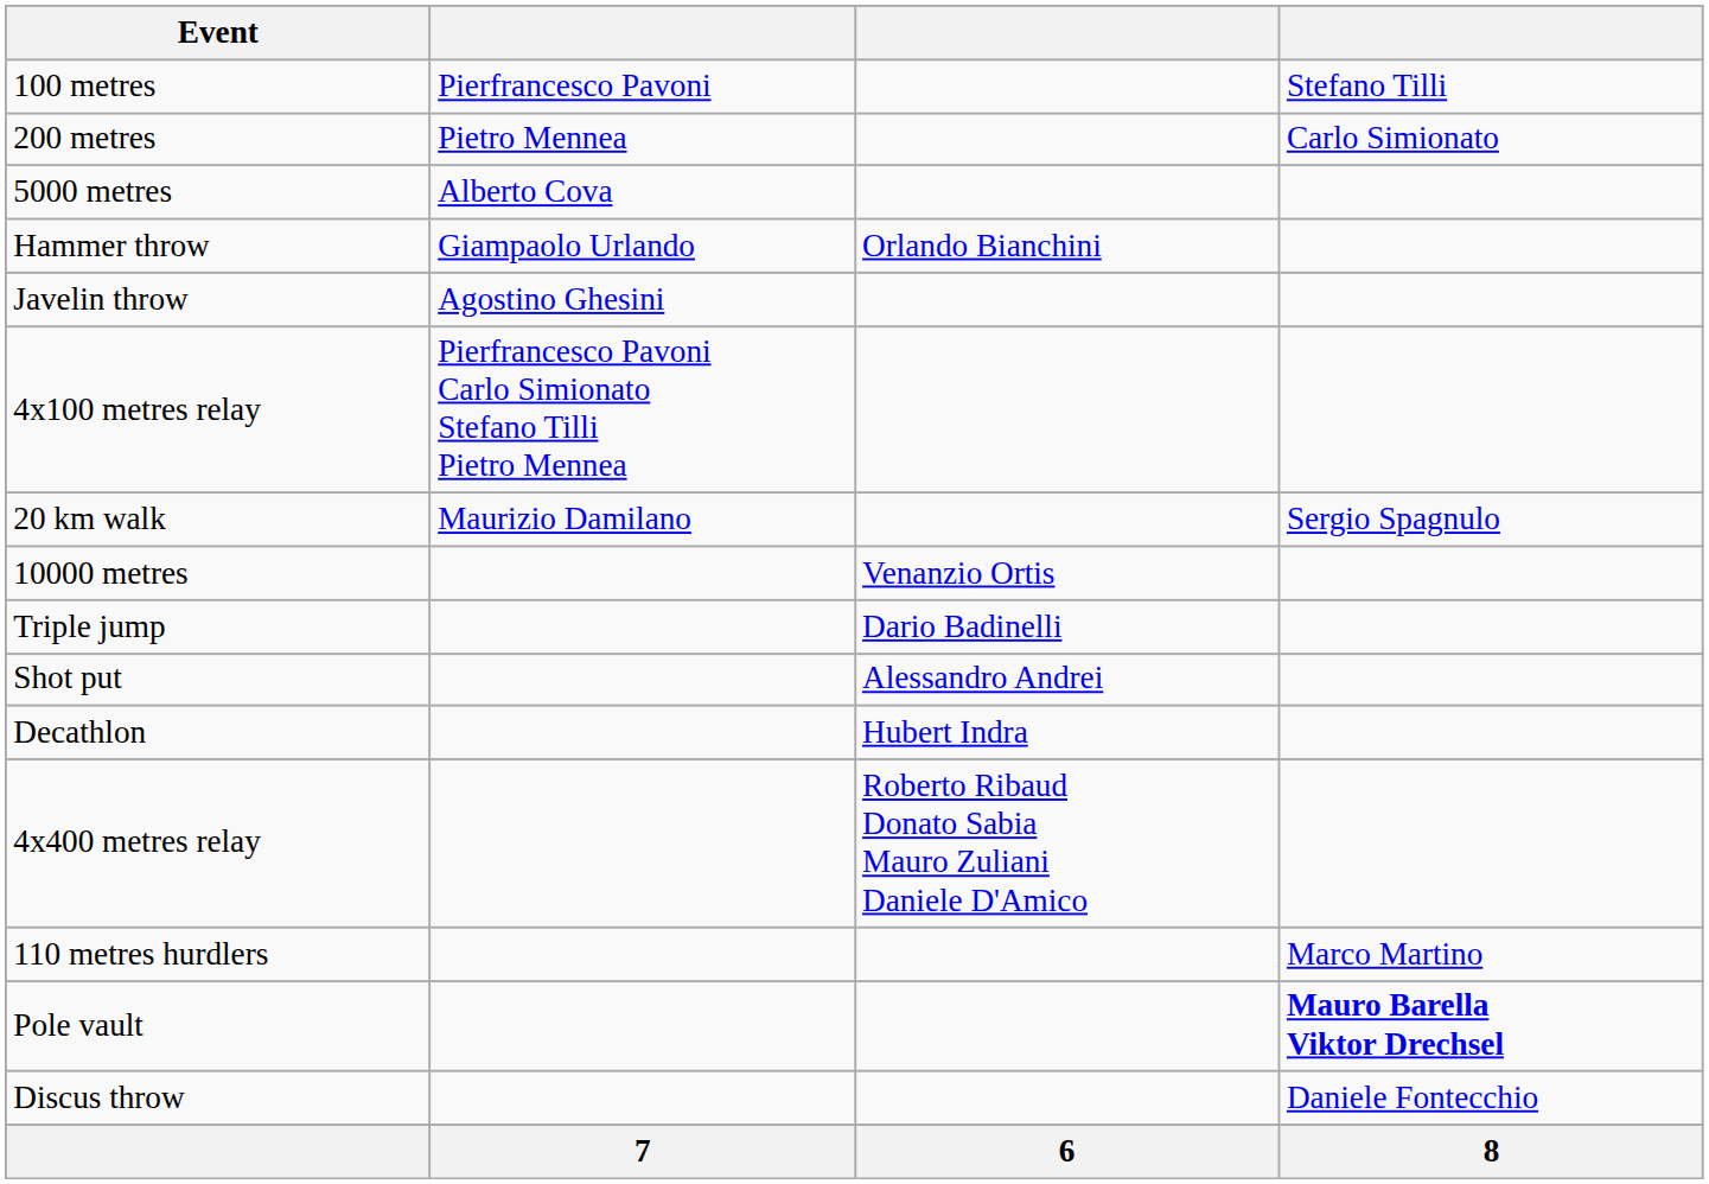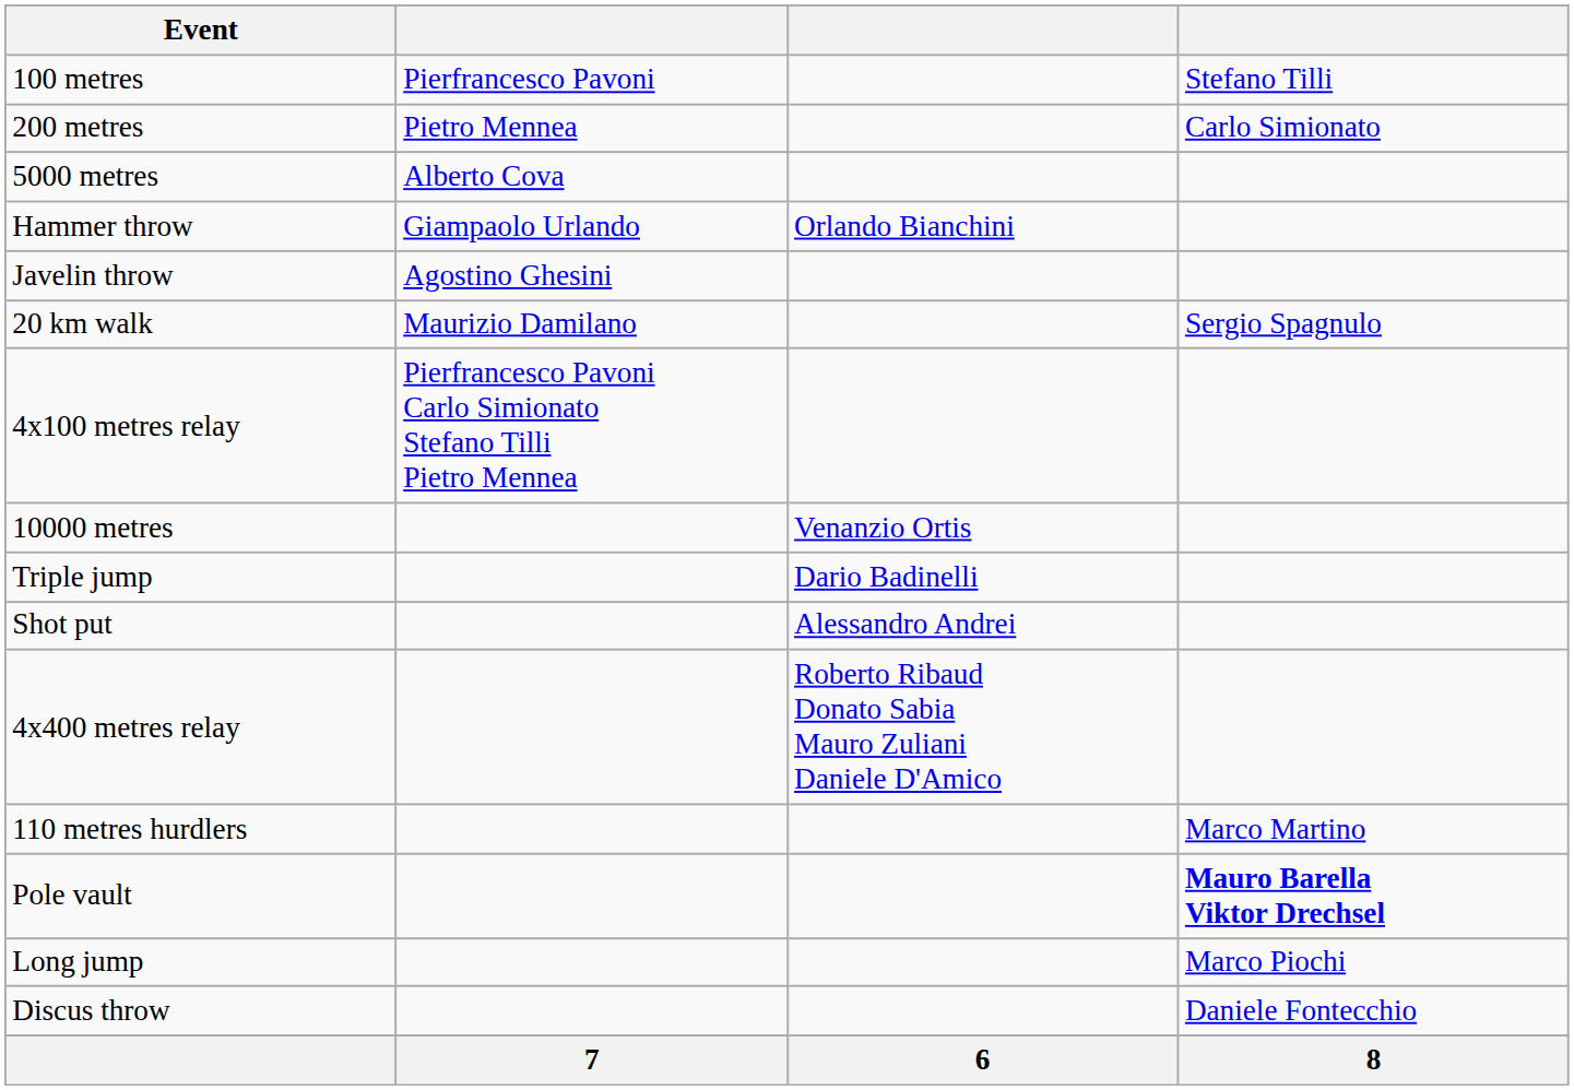rows swapped: 20 km walk <-> 4x100 metres relay
- row: Decathlon | Hubert Indra
+ row: Long jump | Marco Piochi
